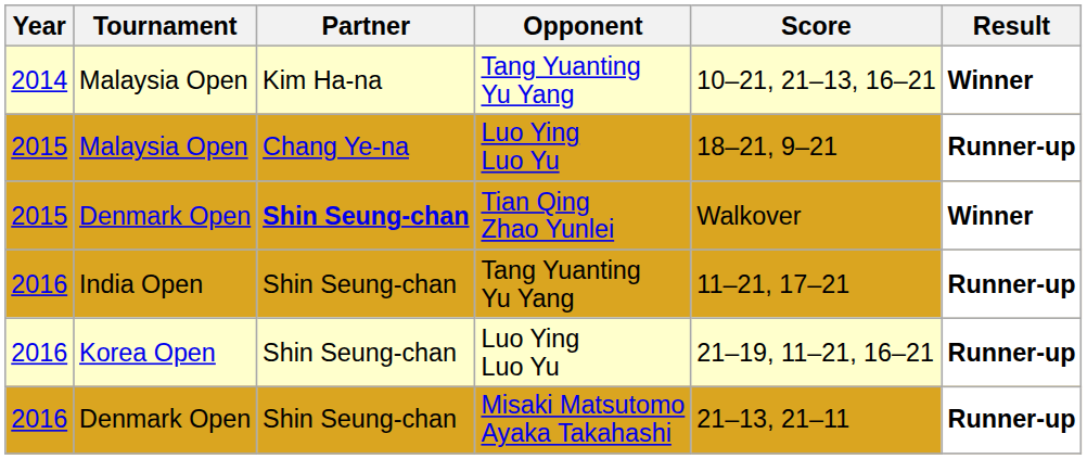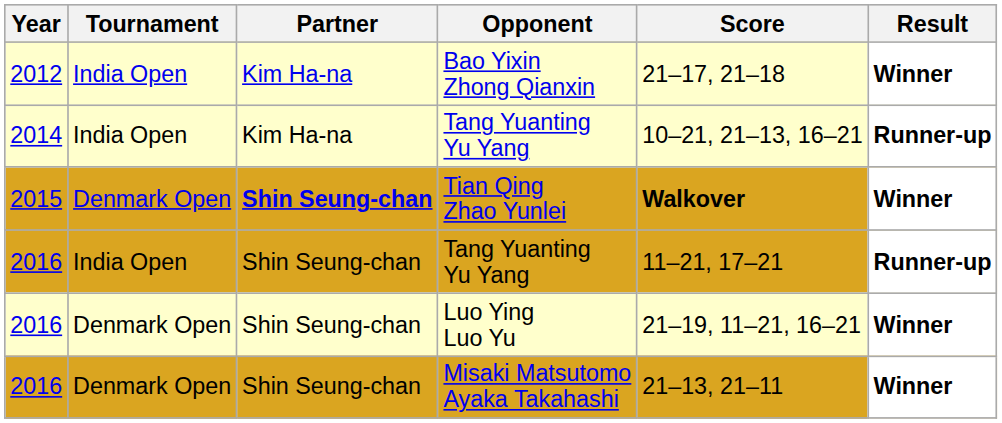+ row: 2012 | India Open | Kim Ha-na | Bao Yixin Zhong Qianxin | 21–17, 21–18 | Winner
2014 / Tang Yuanting Yu Yang | Tournament: Malaysia Open -> India Open
2014 / Tang Yuanting Yu Yang | Result: Winner -> Runner-up
- row: 2015 | Malaysia Open | Chang Ye-na | Luo Ying Luo Yu | 18–21, 9–21 | Runner-up
Tian Qing Zhao Yunlei | Score: normal -> bold
2016 / Luo Ying Luo Yu | Tournament: Korea Open -> Denmark Open
2016 / Luo Ying Luo Yu | Result: Runner-up -> Winner
Misaki Matsutomo Ayaka Takahashi | Result: Runner-up -> Winner
